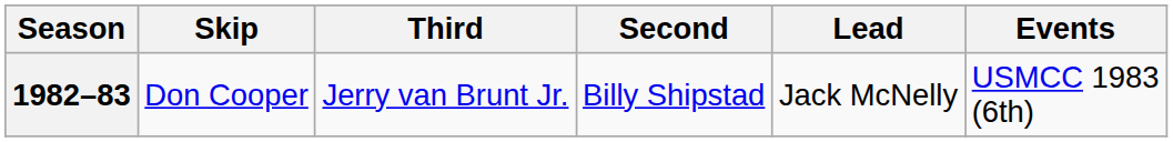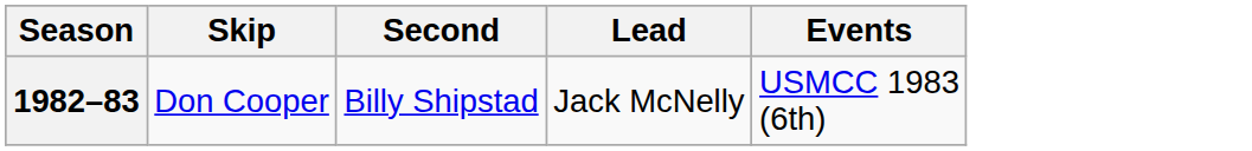- column: Third | Jerry van Brunt Jr.
